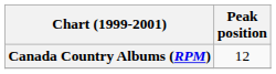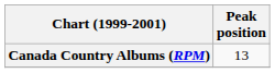Canada Country Albums (RPM) | Peak position: 12 -> 13
